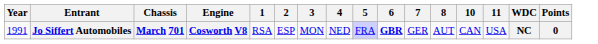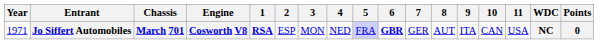+ column: 9 | ITA
Jo Siffert Automobiles | Year: 1991 -> 1971
Jo Siffert Automobiles | 1: normal -> bold
